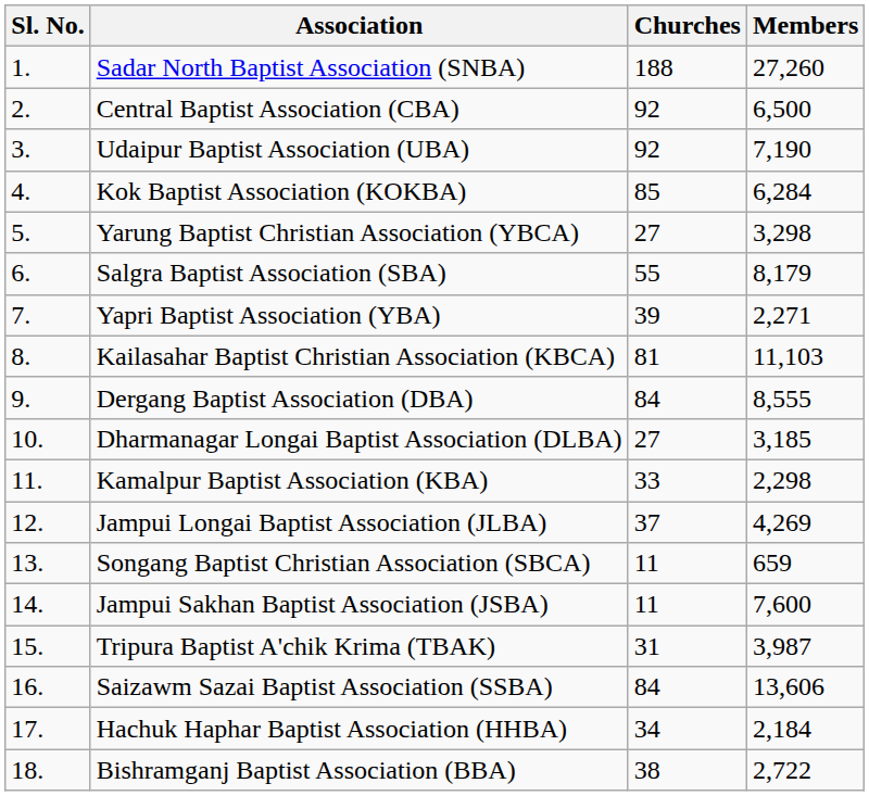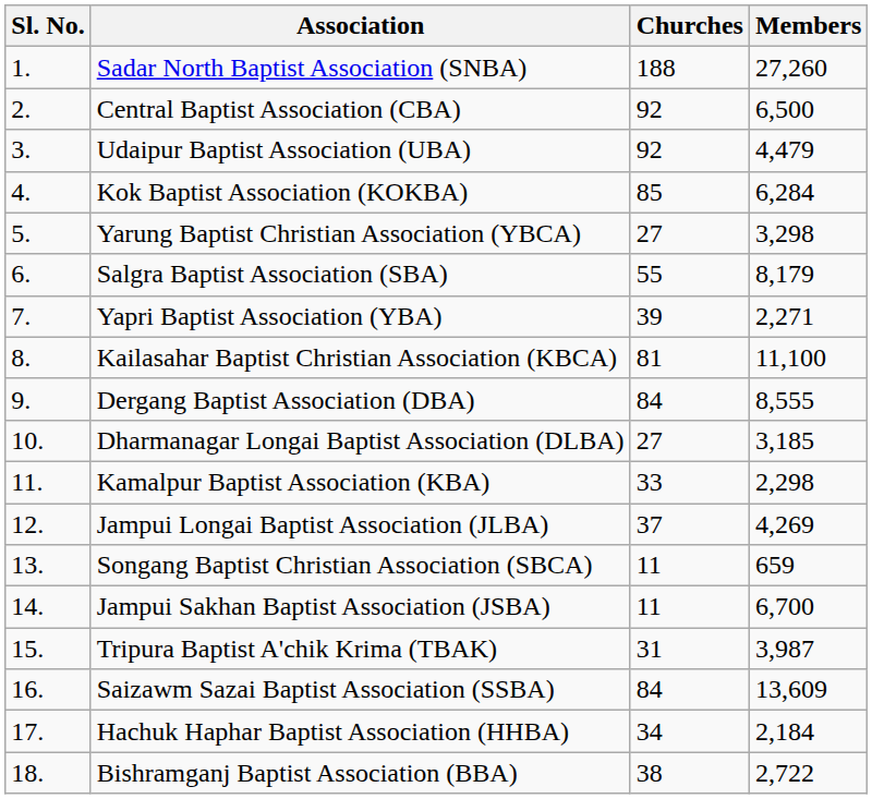Udaipur Baptist Association (UBA) | Members: 7,190 -> 4,479
Kailasahar Baptist Christian Association (KBCA) | Members: 11,103 -> 11,100
Jampui Sakhan Baptist Association (JSBA) | Members: 7,600 -> 6,700
Saizawm Sazai Baptist Association (SSBA) | Members: 13,606 -> 13,609
